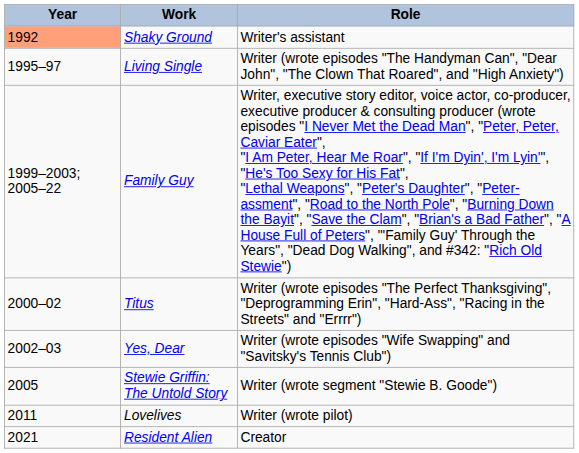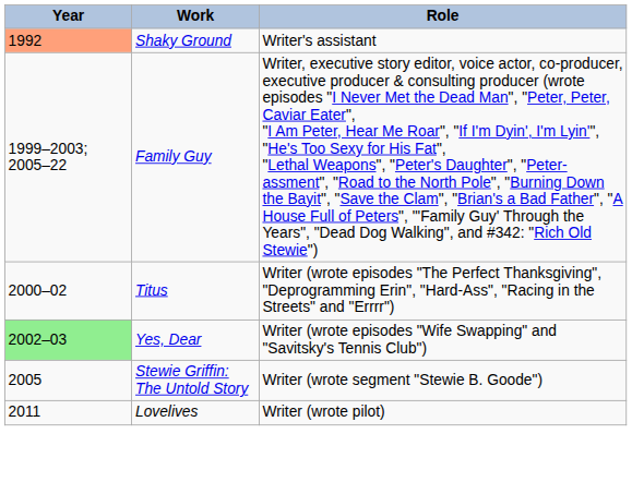- row: 1995–97 | Living Single | Writer (wrote episodes "The Handyman Can", "Dear John", "The Clown That Roared", and "High Anxiety")
Yes, Dear | Year: no background -> lightgreen background
- row: 2021 | Resident Alien | Creator
